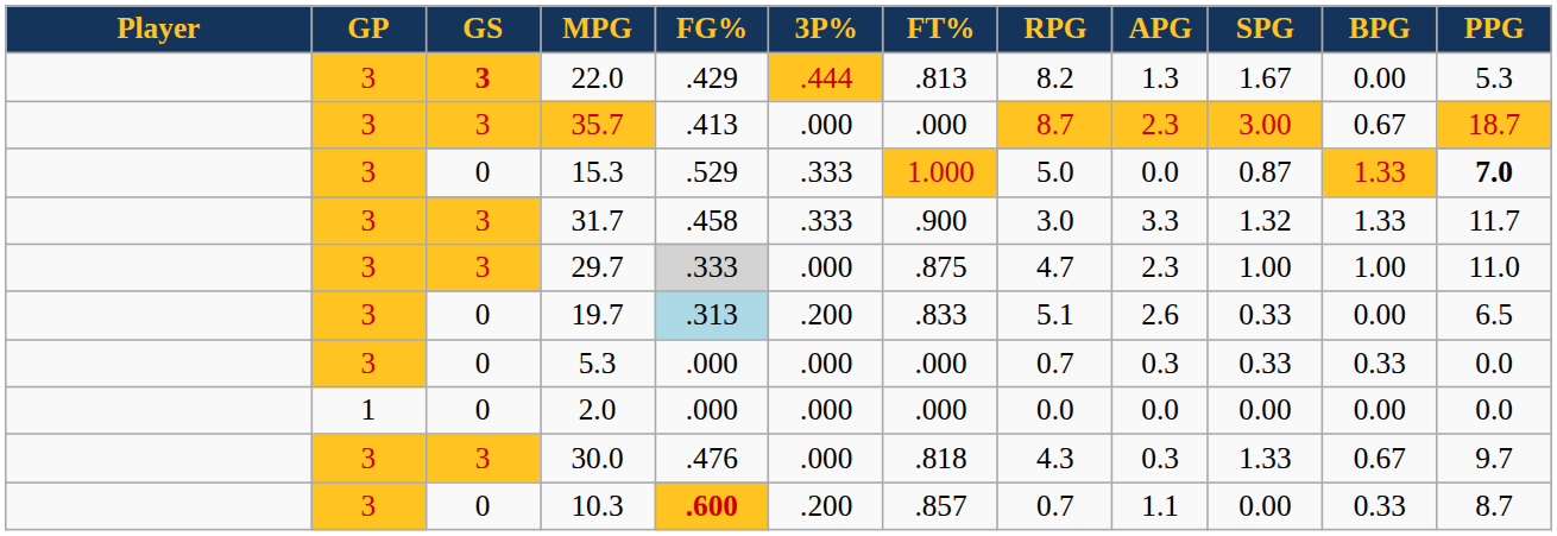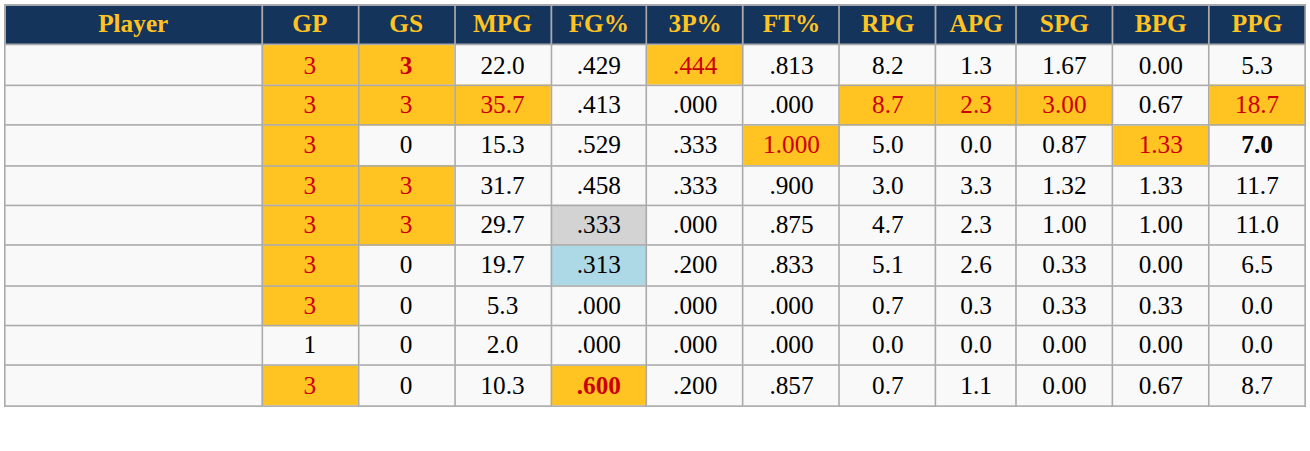- row: 3 | 3 | 30.0 | .476 | .000 | .818 | 4.3 | 0.3 | 1.33 | 0.67 | 9.7
10.3 | BPG: 0.33 -> 0.67
